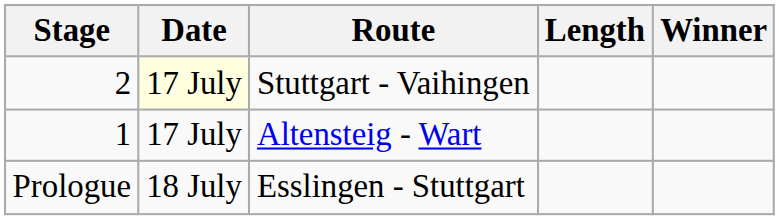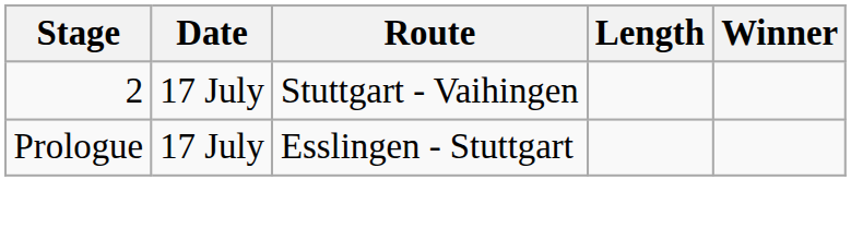Stuttgart - Vaihingen | Date: lightyellow background -> no background
- row: 1 | 17 July | Altensteig - Wart
Esslingen - Stuttgart | Date: 18 July -> 17 July
